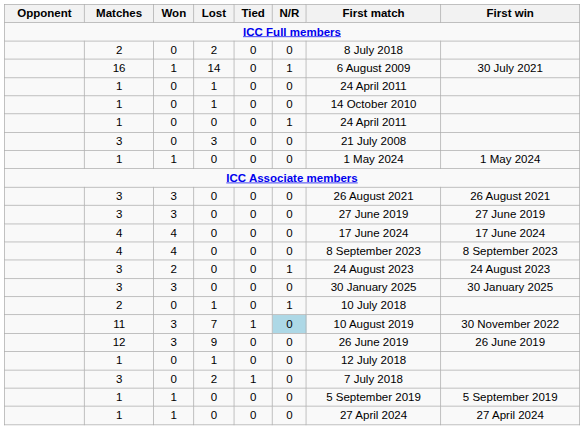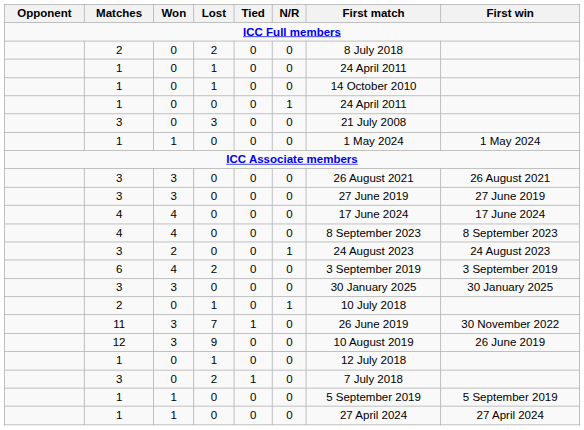- row: 16 | 1 | 14 | 0 | 1 | 6 August 2009 | 30 July 2021
+ row: 6 | 4 | 2 | 0 | 0 | 3 September 2019 | 3 September 2019
11 | N/R: lightblue background -> no background
11 | First match: 10 August 2019 -> 26 June 2019
12 | First match: 26 June 2019 -> 10 August 2019
